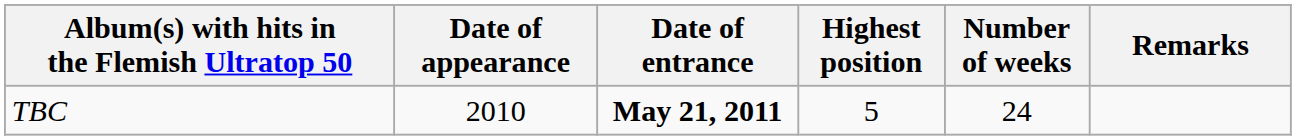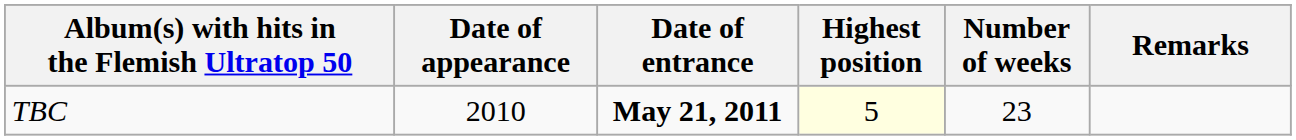TBC | Highest position: no background -> lightyellow background
TBC | Number of weeks: 24 -> 23
